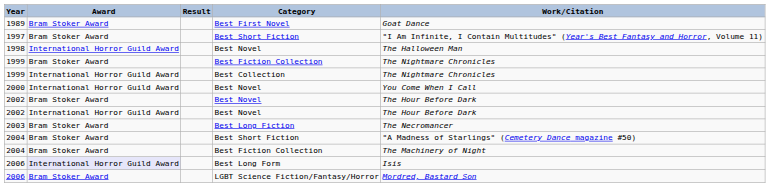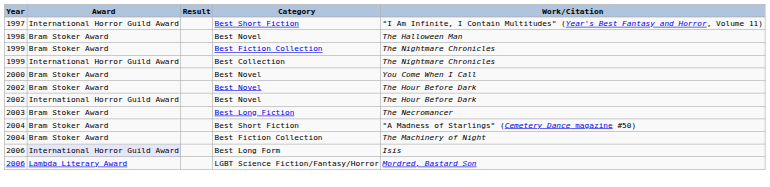- row: 1989 | Bram Stoker Award | Best First Novel | Goat Dance
1997 | Award: Bram Stoker Award -> International Horror Guild Award
1998 | Award: International Horror Guild Award -> Bram Stoker Award
2000 | Award: International Horror Guild Award -> Bram Stoker Award
2006 / LGBT Science Fiction/Fantasy/Horror | Award: Bram Stoker Award -> Lambda Literary Award
